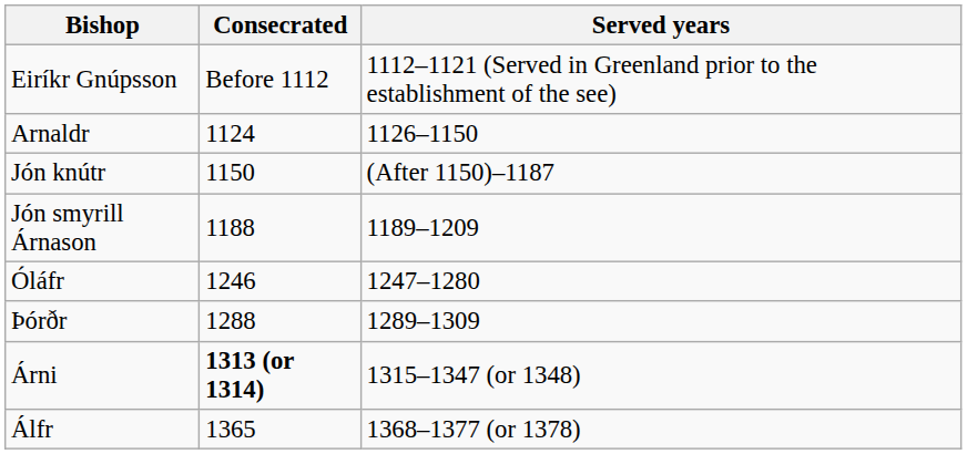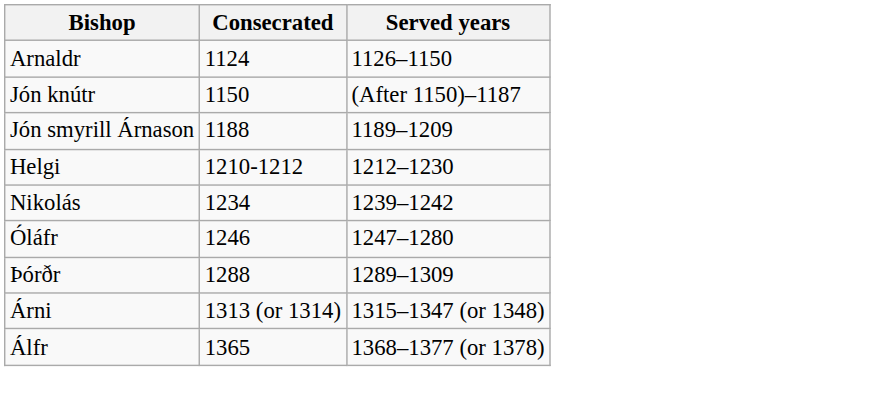- row: Eiríkr Gnúpsson | Before 1112 | 1112–1121 (Served in Greenland prior to the establishment of the see)
+ row: Helgi | 1210-1212 | 1212–1230
+ row: Nikolás | 1234 | 1239–1242
Árni | Consecrated: bold -> normal
